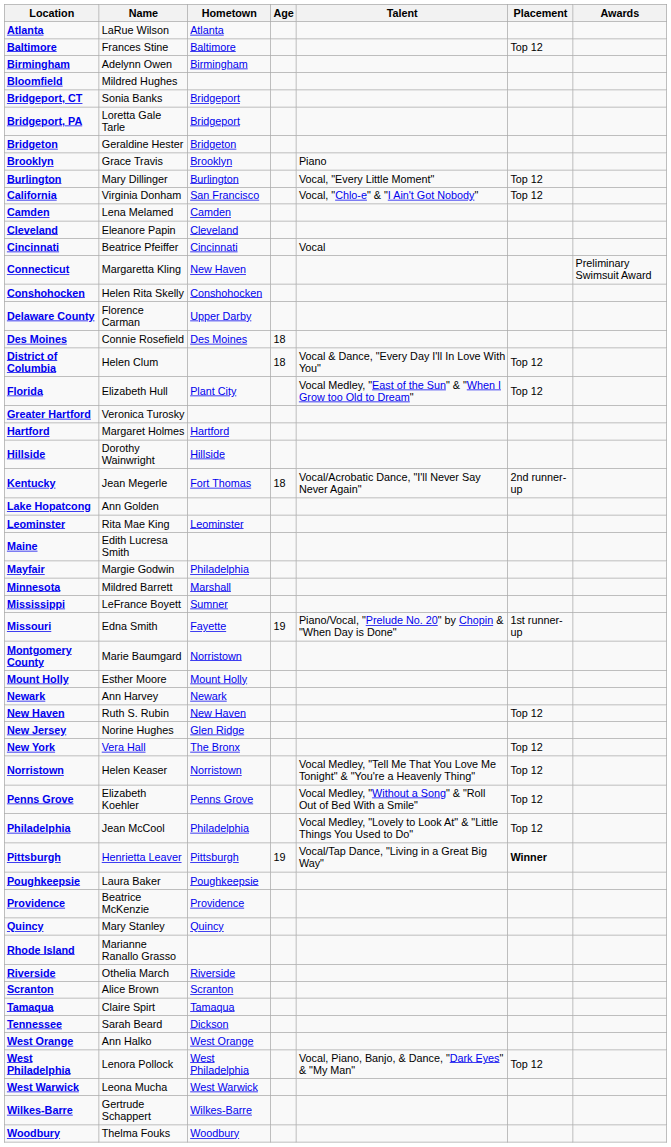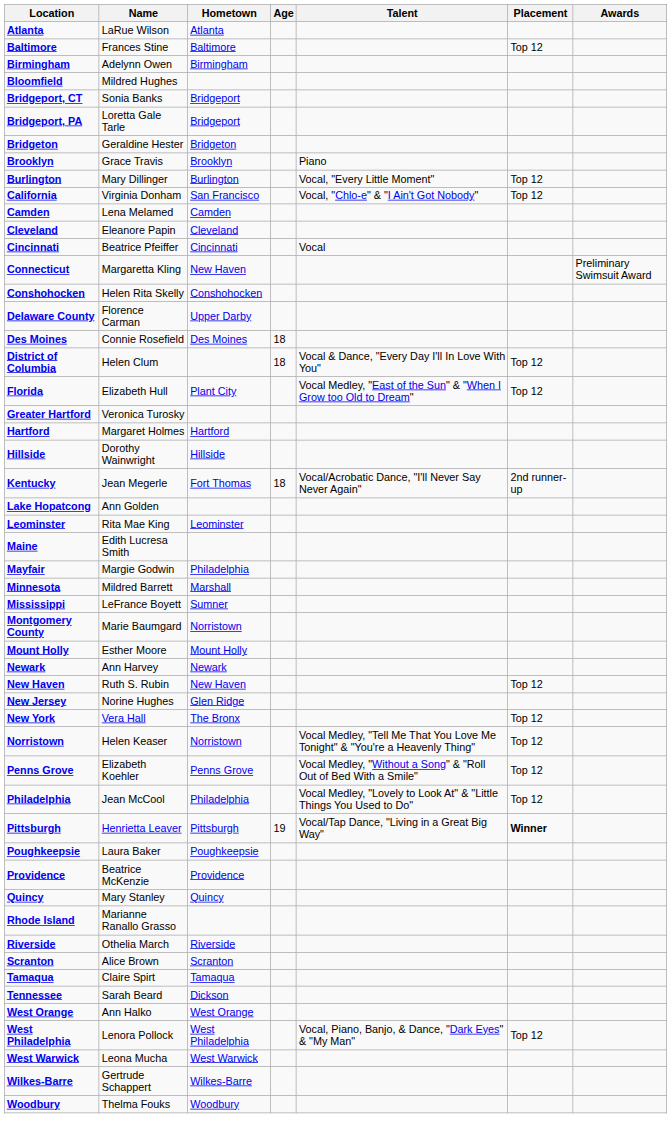- row: Missouri | Edna Smith | Fayette | 19 | Piano/Vocal, "Prelude No. 20" by Chopin & "When Day is Done" | 1st runner-up
